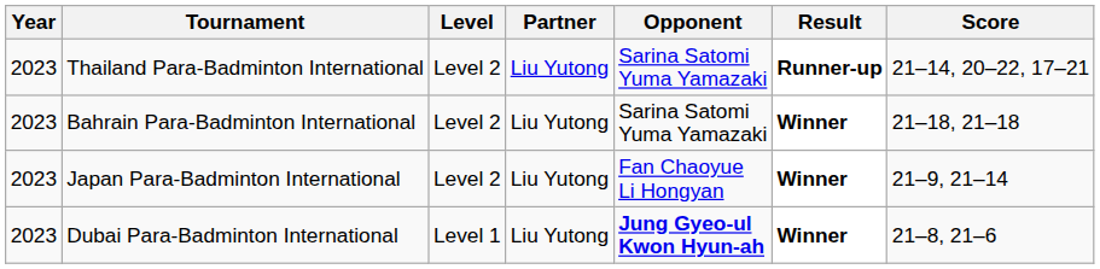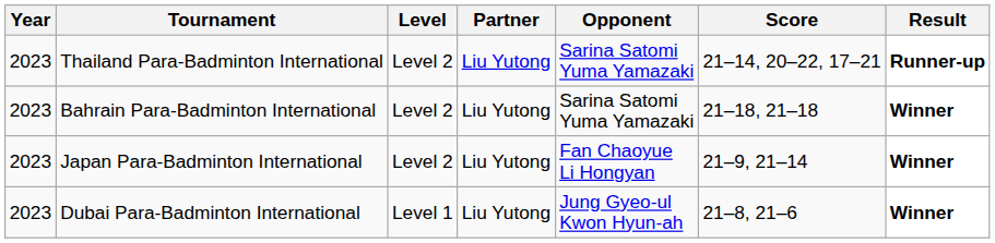columns swapped: Score <-> Result
Dubai Para-Badminton International | Opponent: bold -> normal
